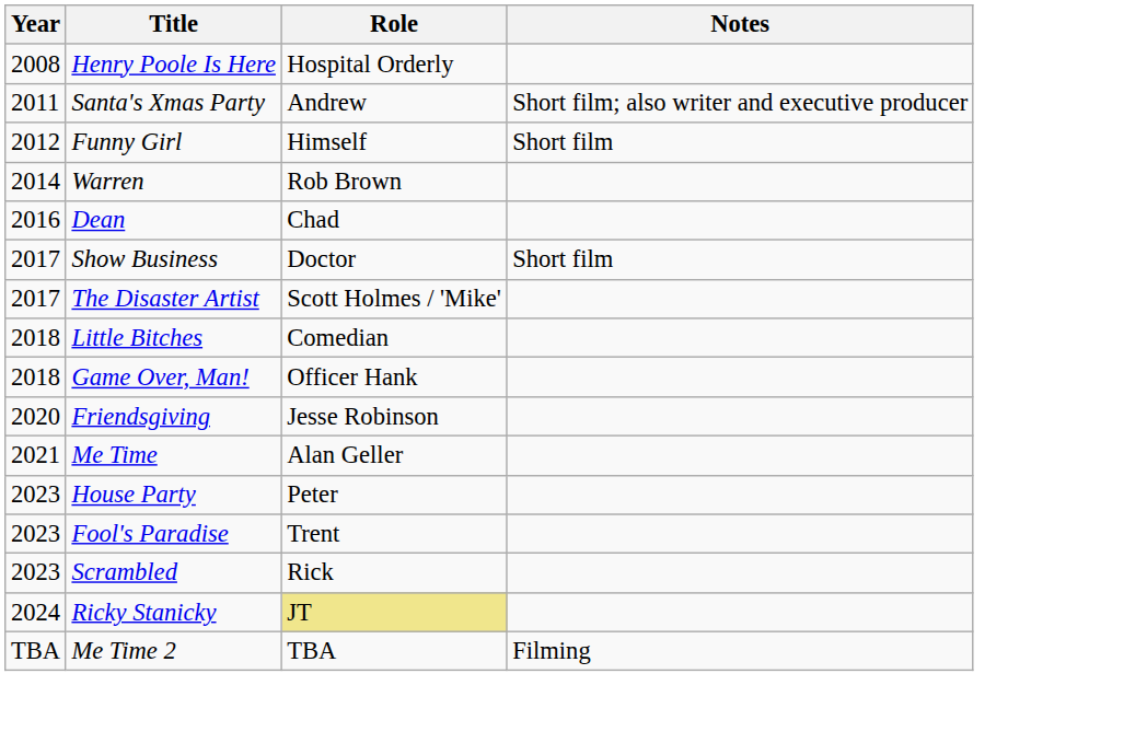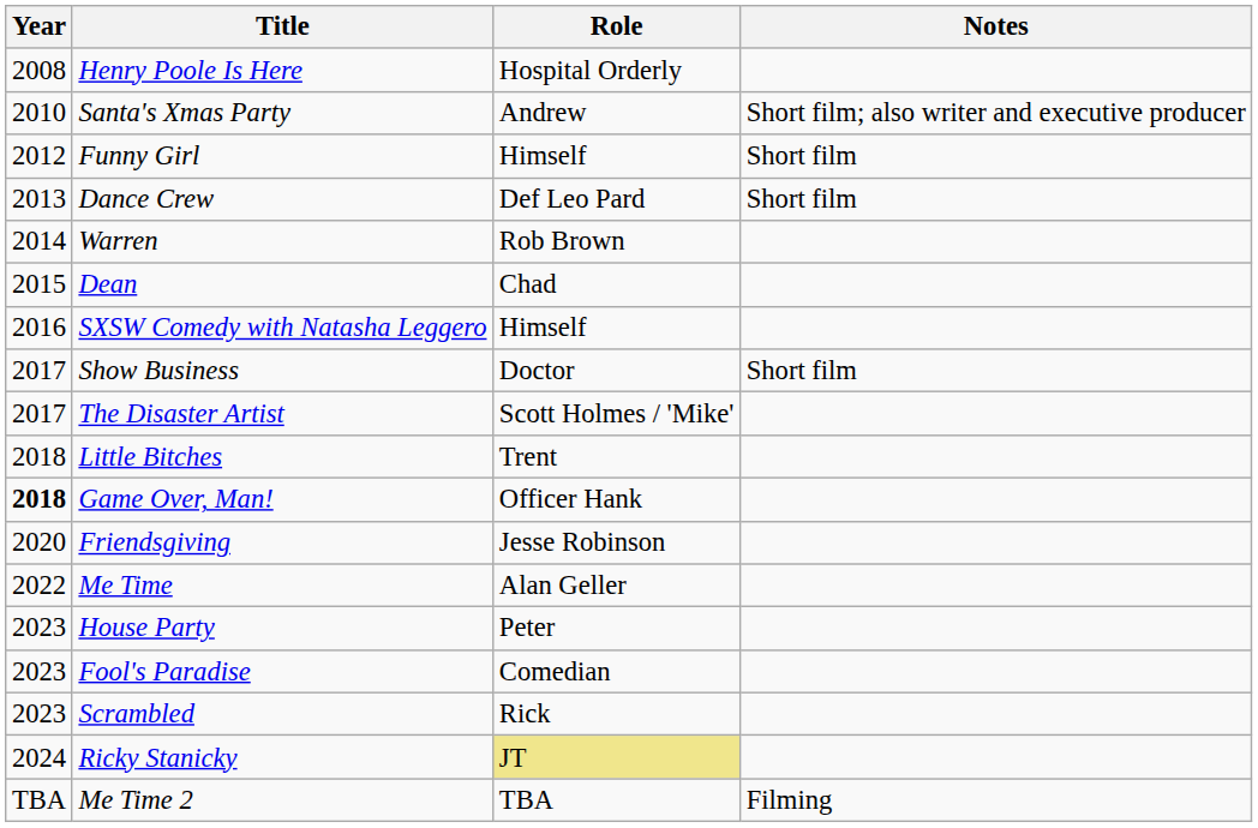Santa's Xmas Party | Year: 2011 -> 2010
+ row: 2013 | Dance Crew | Def Leo Pard | Short film
Dean | Year: 2016 -> 2015
+ row: 2016 | SXSW Comedy with Natasha Leggero | Himself
Little Bitches | Role: Comedian -> Trent
Game Over, Man! | Year: normal -> bold
Me Time | Year: 2021 -> 2022
Fool's Paradise | Role: Trent -> Comedian
